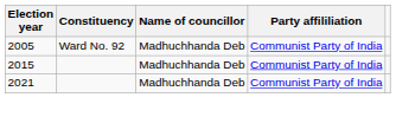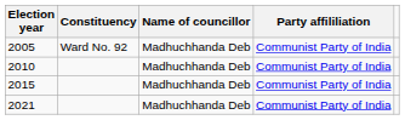+ row: 2010 | Madhuchhanda Deb | Communist Party of India
